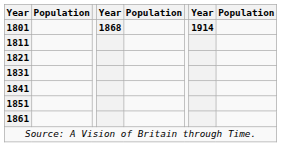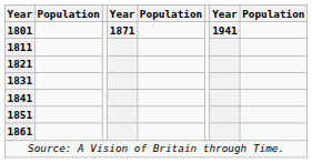1801 | column 4: 1868 -> 1871
1801 | column 7: 1914 -> 1941
